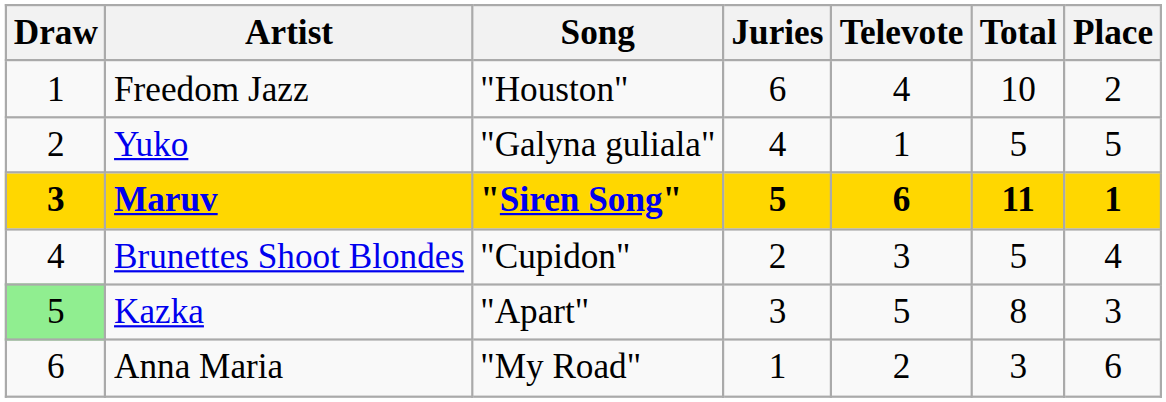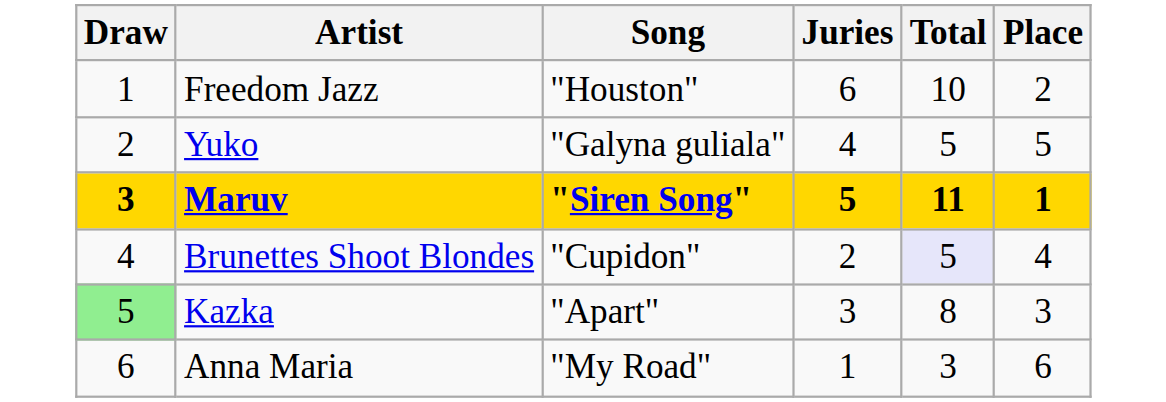- column: Televote | 4 | 1 | 6 | 3 | 5 | 2
Brunettes Shoot Blondes | Total: no background -> lavender background
